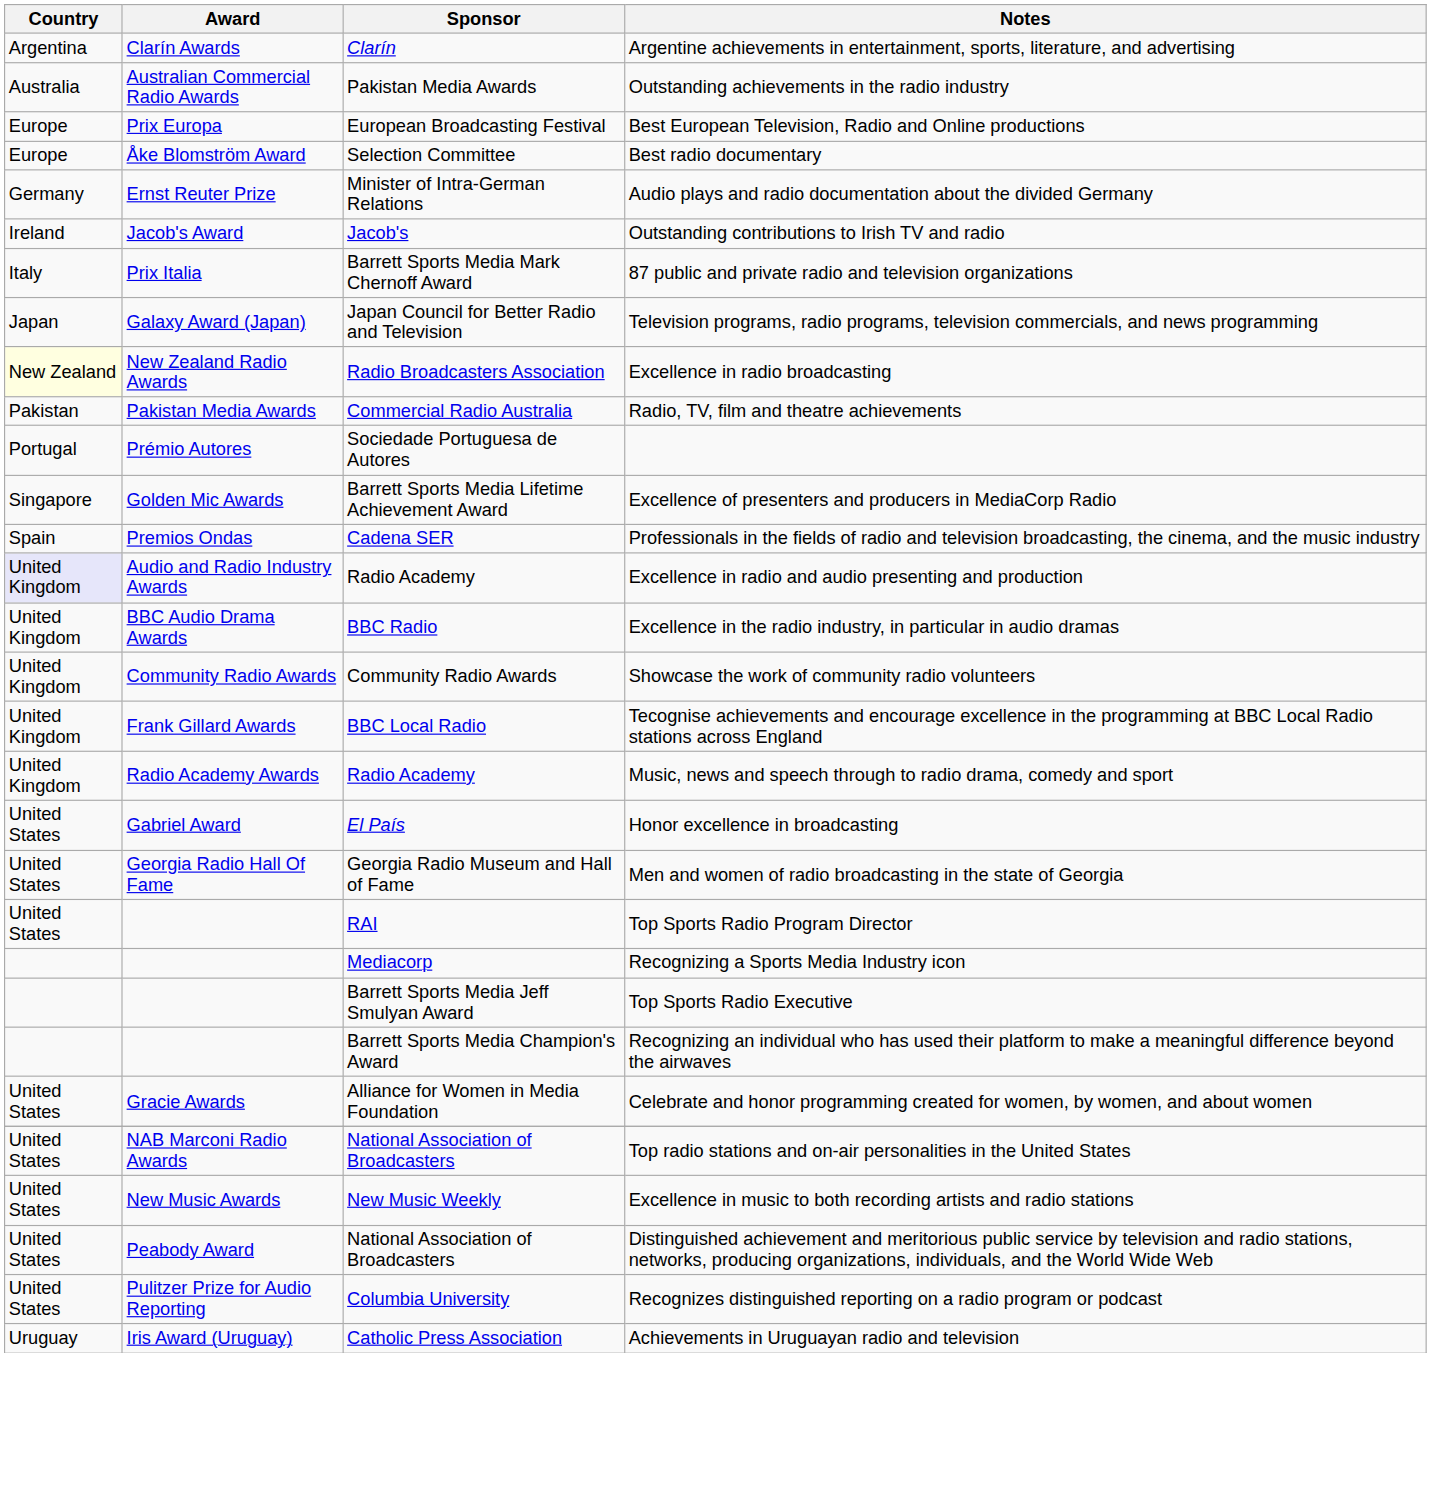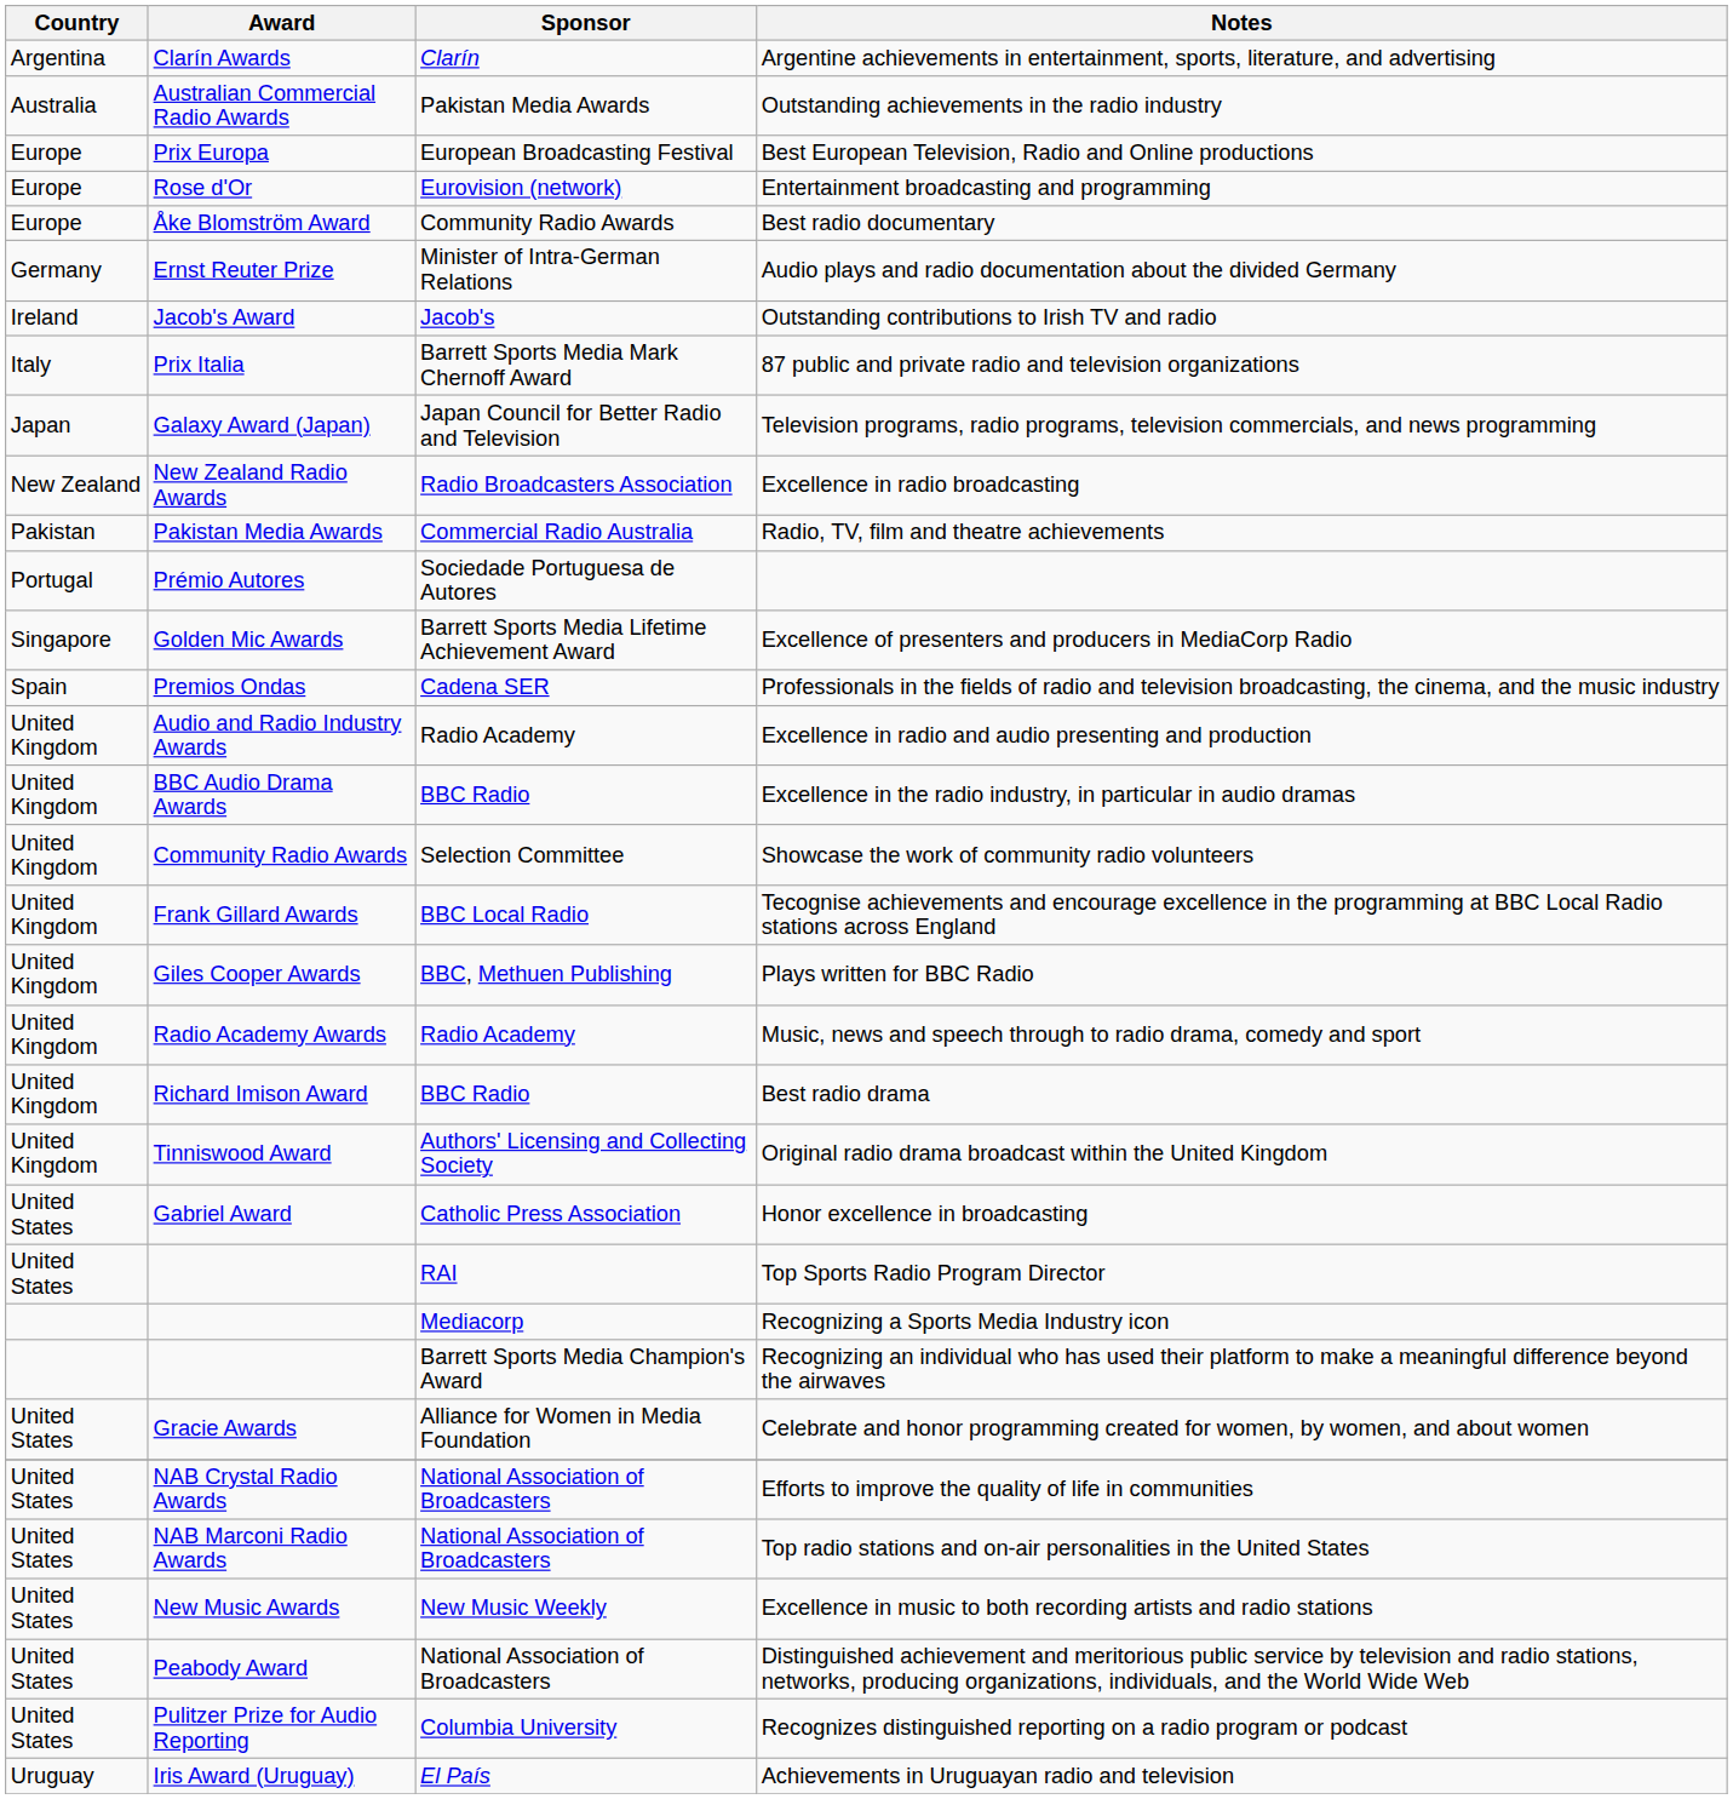+ row: Europe | Rose d'Or | Eurovision (network) | Entertainment broadcasting and programming
Best radio documentary | Sponsor: Selection Committee -> Community Radio Awards
Excellence in radio broadcasting | Country: lightyellow background -> no background
Excellence in radio and audio presenting and production | Country: lavender background -> no background
Showcase the work of community radio volunteers | Sponsor: Community Radio Awards -> Selection Committee
+ row: United Kingdom | Giles Cooper Awards | BBC, Methuen Publishing | Plays written for BBC Radio
+ row: United Kingdom | Richard Imison Award | BBC Radio | Best radio drama
+ row: United Kingdom | Tinniswood Award | Authors' Licensing and Collecting Society | Original radio drama broadcast within the United Kingdom
Honor excellence in broadcasting | Sponsor: El País -> Catholic Press Association
- row: United States | Georgia Radio Hall Of Fame | Georgia Radio Museum and Hall of Fame | Men and women of radio broadcasting in the state of Georgia
- row: Barrett Sports Media Jeff Smulyan Award | Top Sports Radio Executive
+ row: United States | NAB Crystal Radio Awards | National Association of Broadcasters | Efforts to improve the quality of life in communities
Achievements in Uruguayan radio and television | Sponsor: Catholic Press Association -> El País
